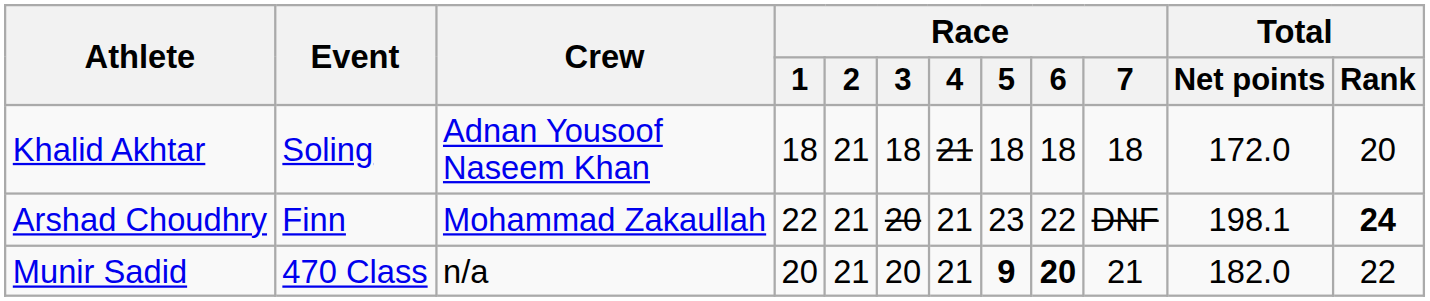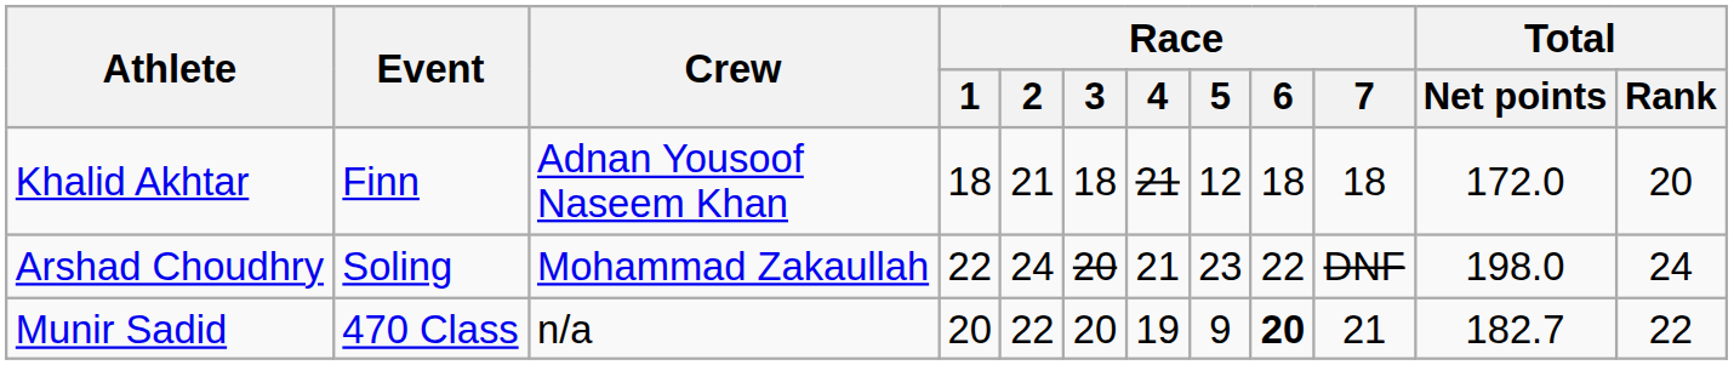Khalid Akhtar | Event: Soling -> Finn
Khalid Akhtar | Race / 5: 18 -> 12
Arshad Choudhry | Event: Finn -> Soling
Arshad Choudhry | Race / 2: 21 -> 24
Arshad Choudhry | Total / Net points: 198.1 -> 198.0
Arshad Choudhry | Total / Rank: bold -> normal
Munir Sadid | Race / 2: 21 -> 22
Munir Sadid | Race / 4: 21 -> 19
Munir Sadid | Race / 5: bold -> normal
Munir Sadid | Total / Net points: 182.0 -> 182.7
